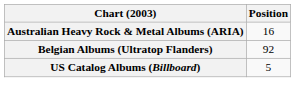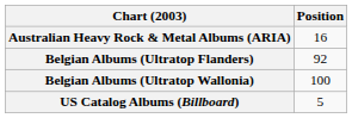+ row: Belgian Albums (Ultratop Wallonia) | 100
